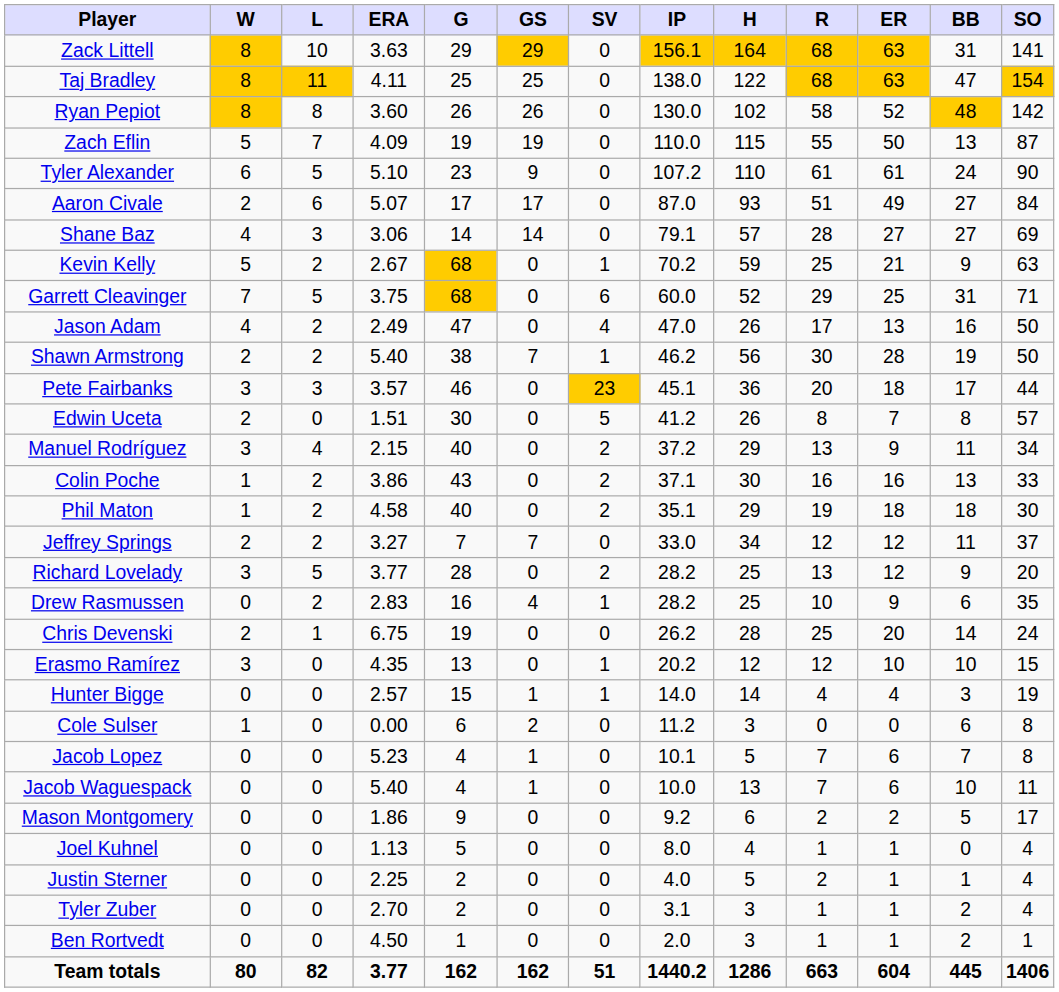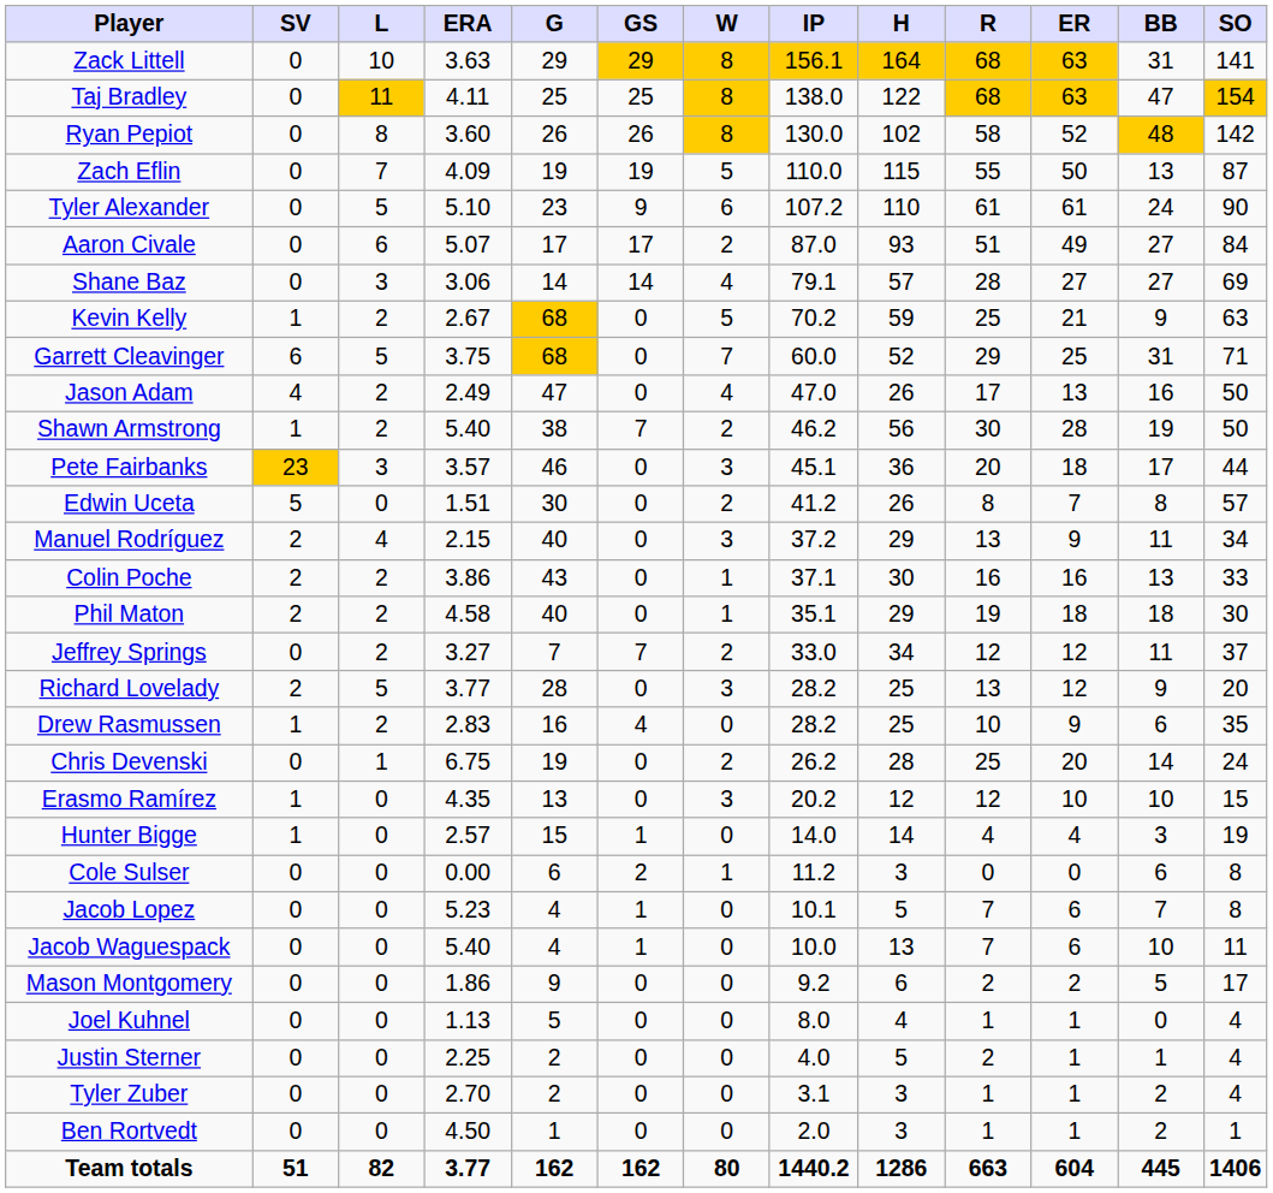columns swapped: W <-> SV
